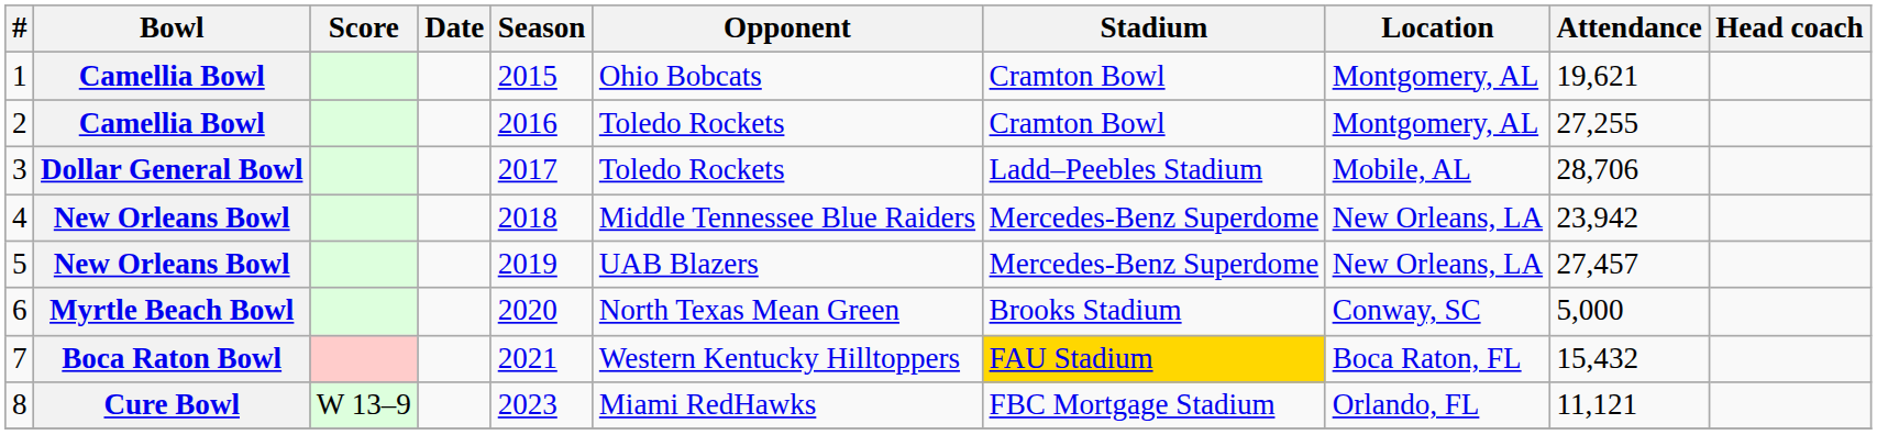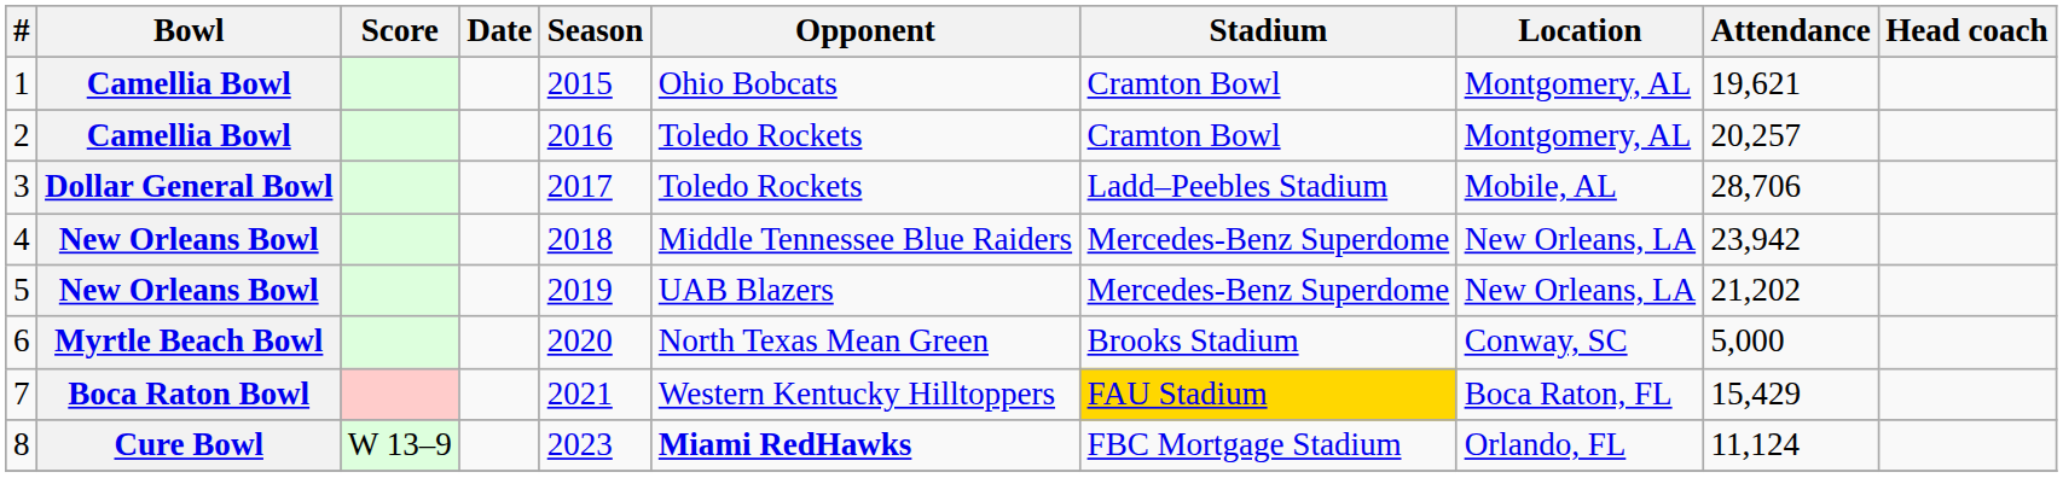2 | Attendance: 27,255 -> 20,257
5 | Attendance: 27,457 -> 21,202
7 | Attendance: 15,432 -> 15,429
8 | Opponent: normal -> bold
8 | Attendance: 11,121 -> 11,124
